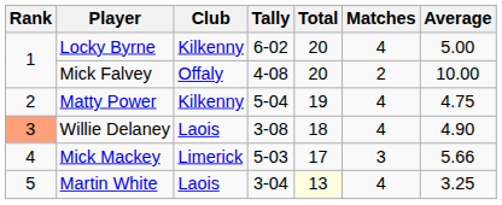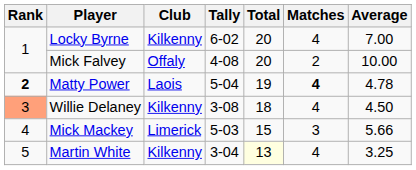Locky Byrne | Average: 5.00 -> 7.00
Matty Power | Rank: normal -> bold
Matty Power | Club: Kilkenny -> Laois
Matty Power | Matches: normal -> bold
Matty Power | Average: 4.75 -> 4.78
Willie Delaney | Club: Laois -> Kilkenny
Willie Delaney | Average: 4.90 -> 4.50
Mick Mackey | Total: 17 -> 15
Martin White | Club: Laois -> Kilkenny
